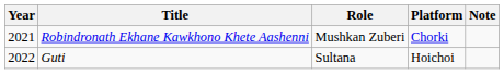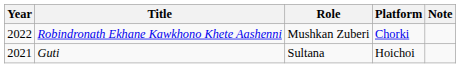Robindronath Ekhane Kawkhono Khete Aashenni | Year: 2021 -> 2022
Guti | Year: 2022 -> 2021
